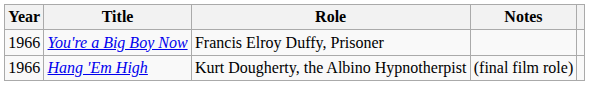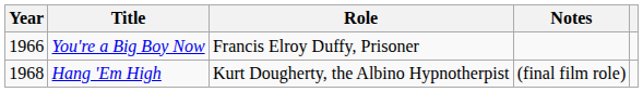Hang 'Em High | Year: 1966 -> 1968
